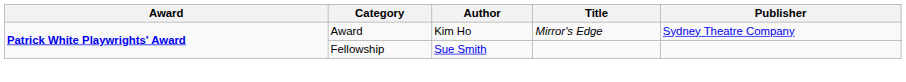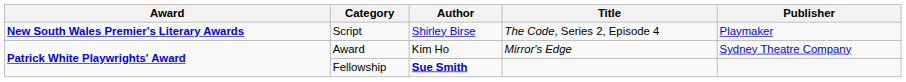+ row: New South Wales Premier's Literary Awards | Script | Shirley Birse | The Code, Series 2, Episode 4 | Playmaker
Fellowship | Author: normal -> bold
